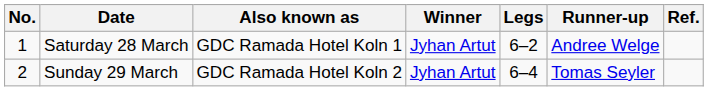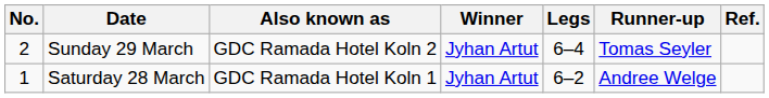rows swapped: Saturday 28 March <-> Sunday 29 March
